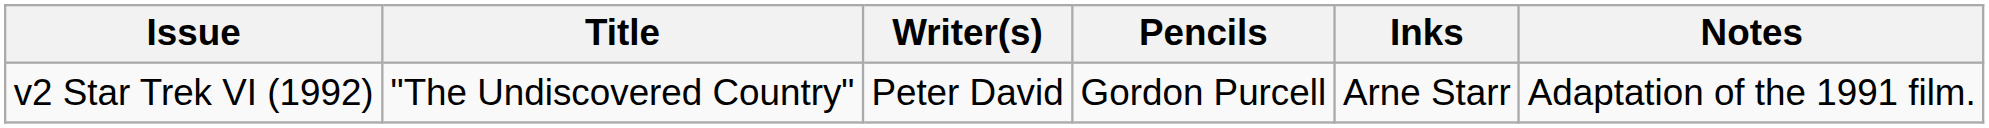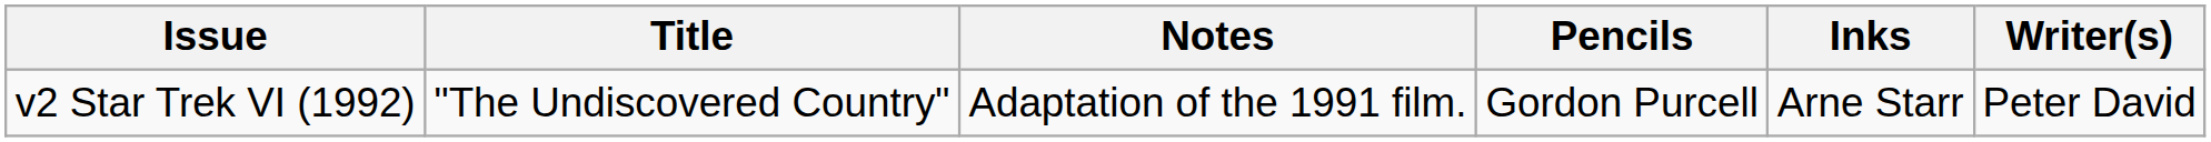columns swapped: Writer(s) <-> Notes
